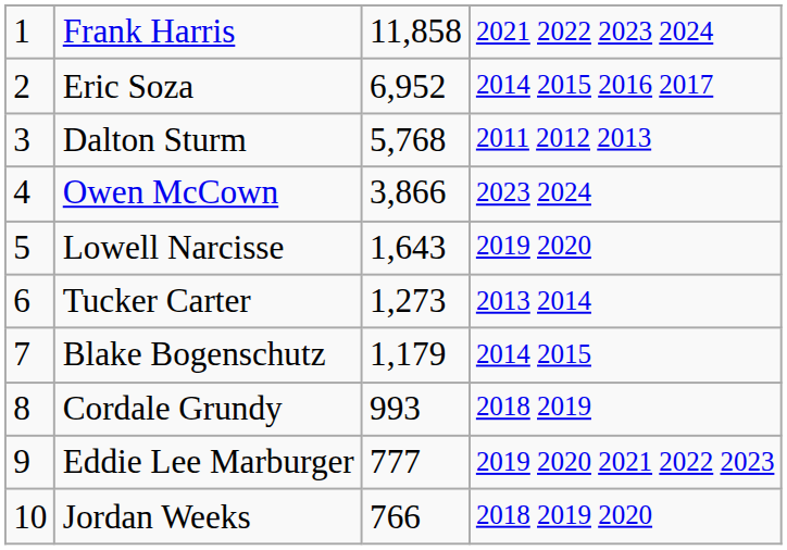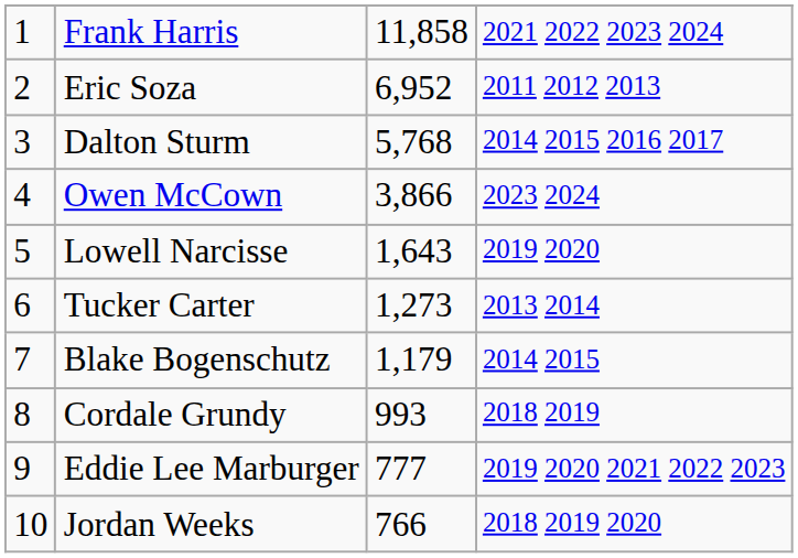Eric Soza | column 4: 2014 2015 2016 2017 -> 2011 2012 2013
Dalton Sturm | column 4: 2011 2012 2013 -> 2014 2015 2016 2017
